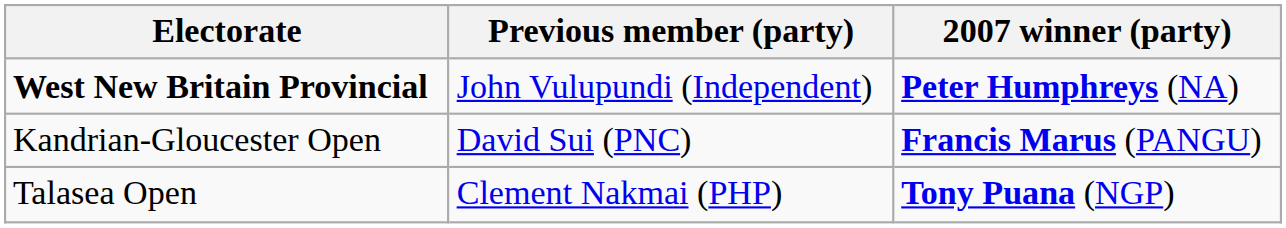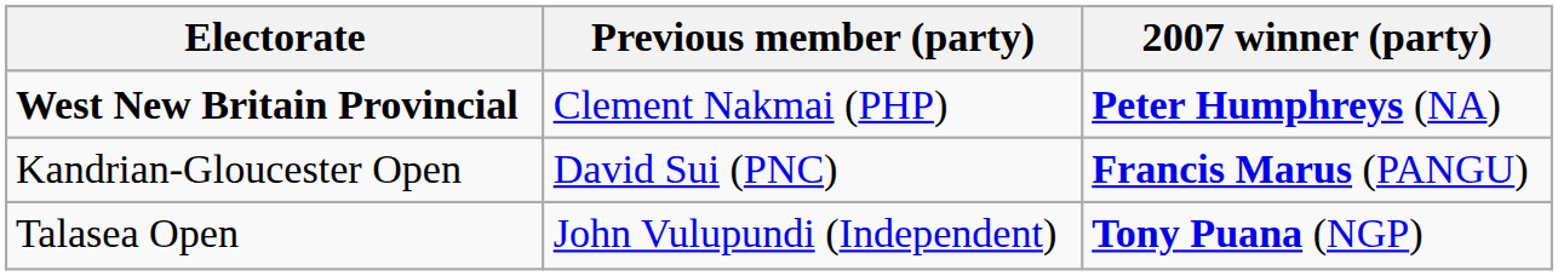West New Britain Provincial | Previous member (party): John Vulupundi (Independent) -> Clement Nakmai (PHP)
Talasea Open | Previous member (party): Clement Nakmai (PHP) -> John Vulupundi (Independent)
